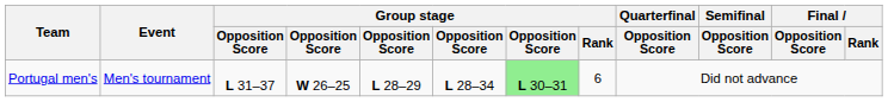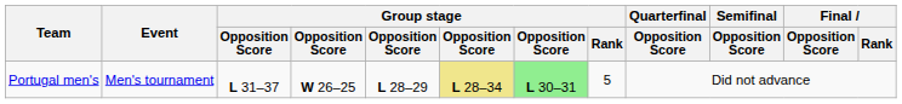Portugal men's | column 6: no background -> khaki background
Portugal men's | Group stage / Rank: 6 -> 5
